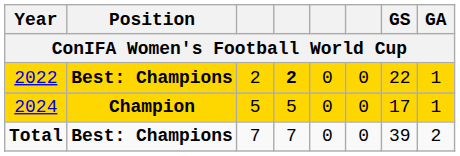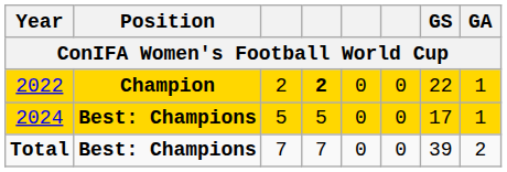2022 | Position: Best: Champions -> Champion
2024 | Position: Champion -> Best: Champions
